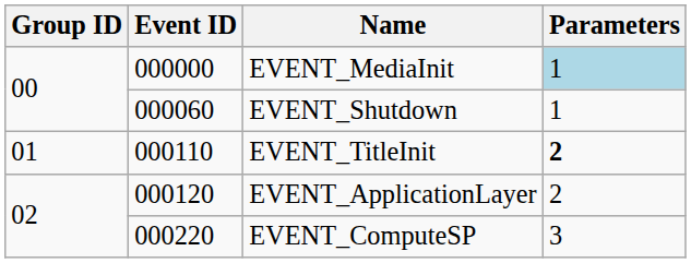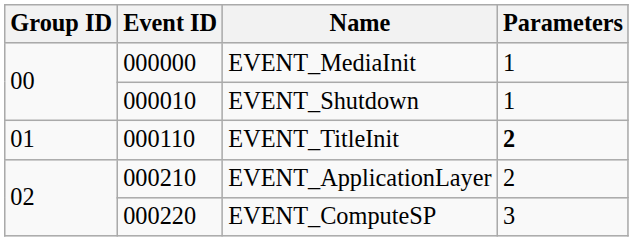EVENT_MediaInit | Parameters: lightblue background -> no background
EVENT_Shutdown | Event ID: 000060 -> 000010
EVENT_ApplicationLayer | Event ID: 000120 -> 000210
